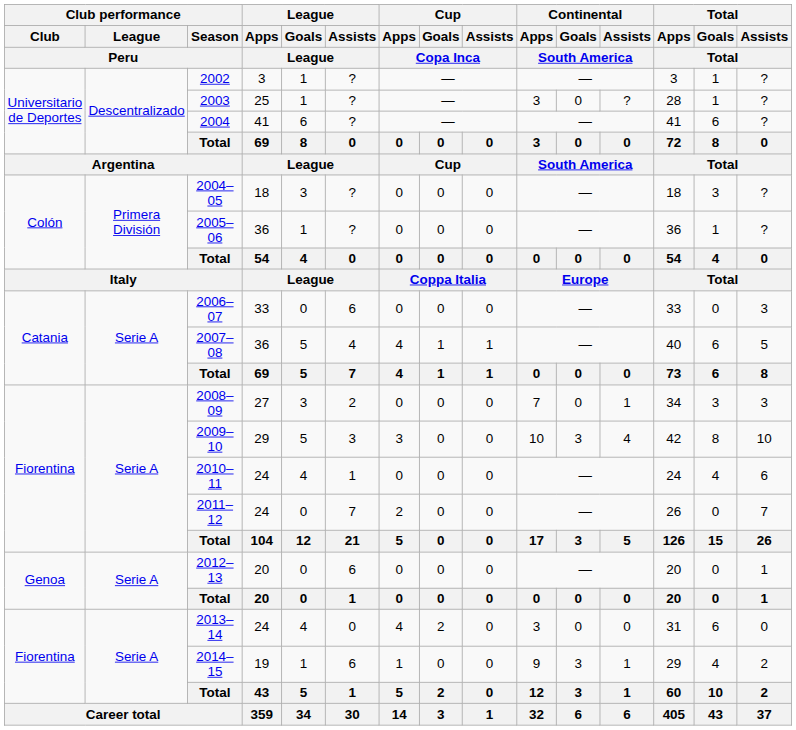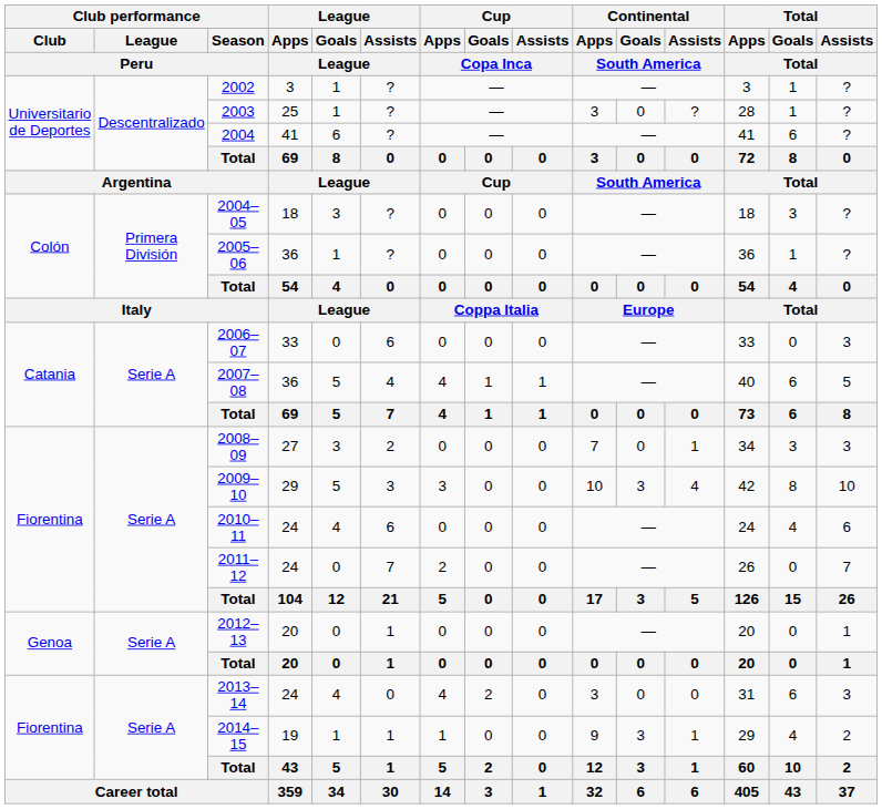2010–11 | League / Assists / League: 1 -> 6
2012–13 | League / Assists / League: 6 -> 1
2013–14 | Total / Assists / Total: 0 -> 3
2014–15 | League / Assists / League: 6 -> 1
